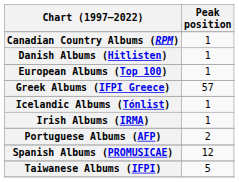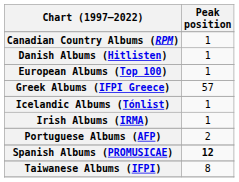Spanish Albums (PROMUSICAE) | Peak position: normal -> bold
Taiwanese Albums (IFPI) | Peak position: 5 -> 8
